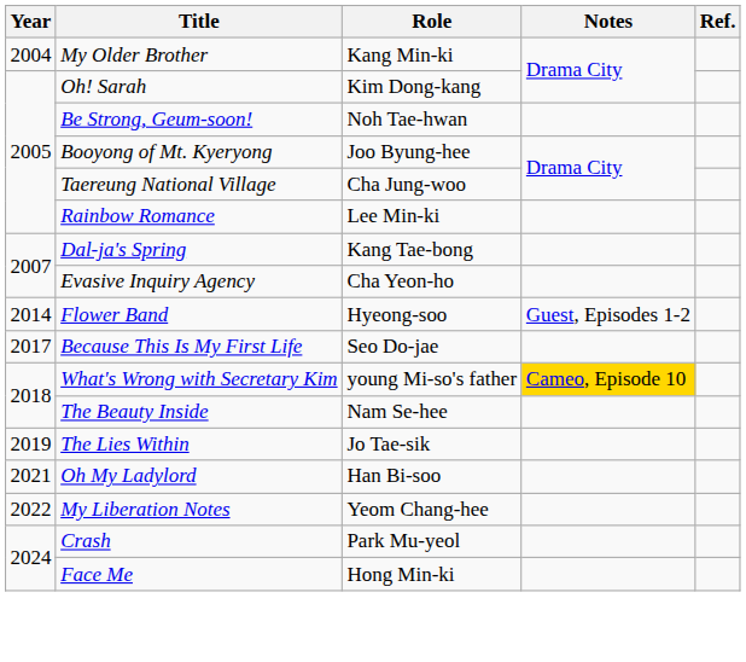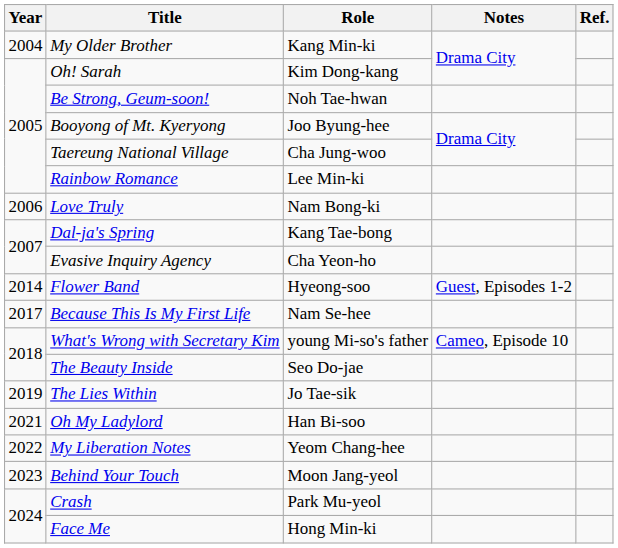+ row: 2006 | Love Truly | Nam Bong-ki
Because This Is My First Life | Role: Seo Do-jae -> Nam Se-hee
What's Wrong with Secretary Kim | Notes: gold background -> no background
The Beauty Inside | Role: Nam Se-hee -> Seo Do-jae
+ row: 2023 | Behind Your Touch | Moon Jang-yeol
